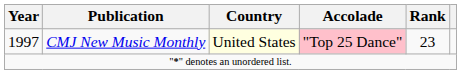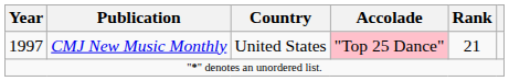1997 | Country: lightyellow background -> no background
1997 | Rank: 23 -> 21
